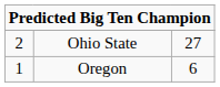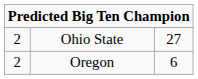Oregon | column 1: 1 -> 2
